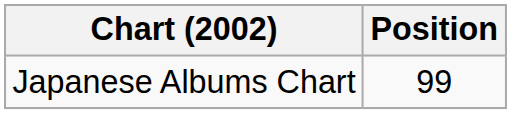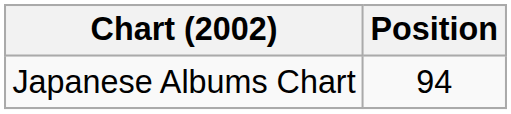Japanese Albums Chart | Position: 99 -> 94
